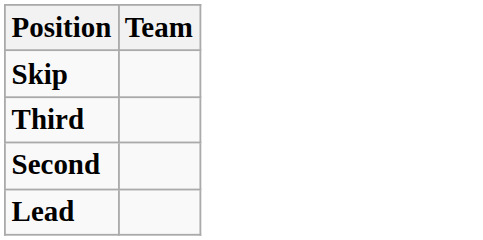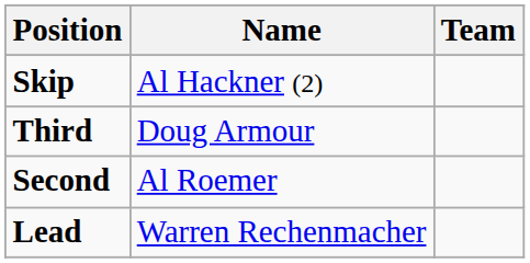+ column: Name | Al Hackner (2) | Doug Armour | Al Roemer | Warren Rechenmacher
